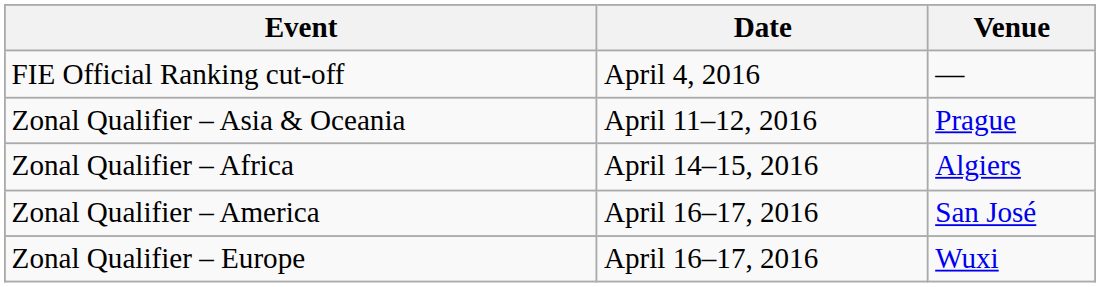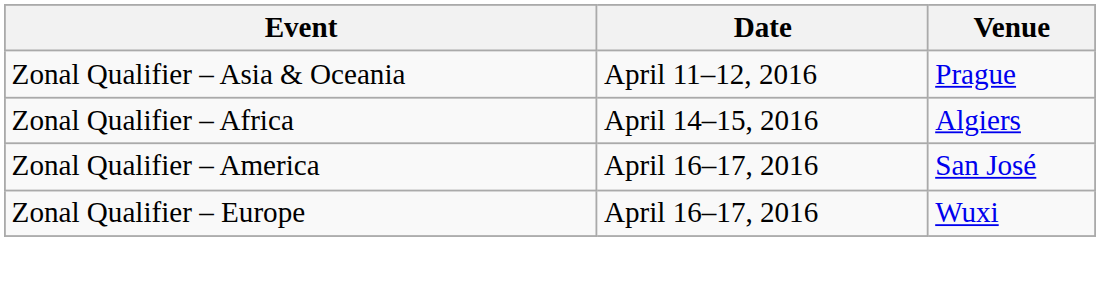- row: FIE Official Ranking cut-off | April 4, 2016 | —
